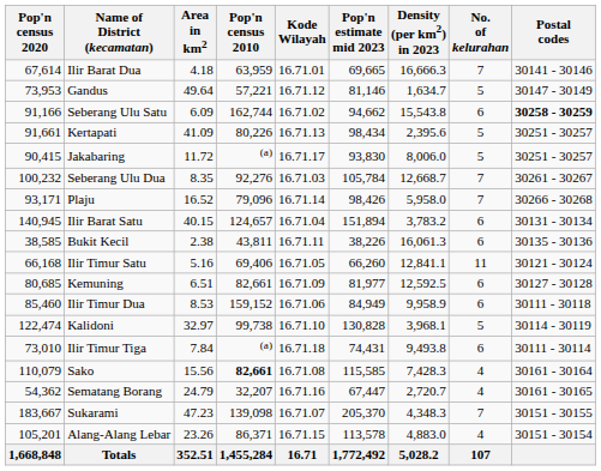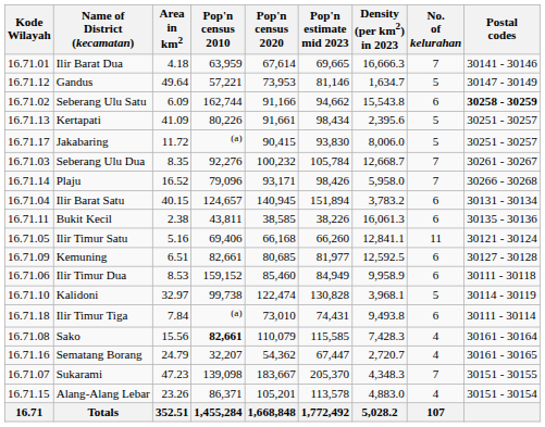columns swapped: Kode Wilayah <-> Pop'n census 2020
